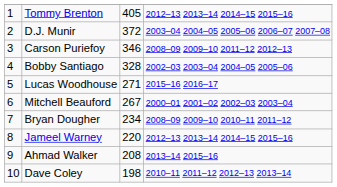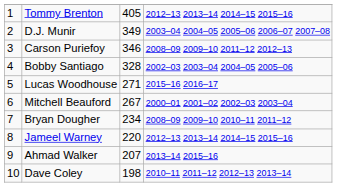D.J. Munir | column 3: 372 -> 349
Ahmad Walker | column 3: 208 -> 207
